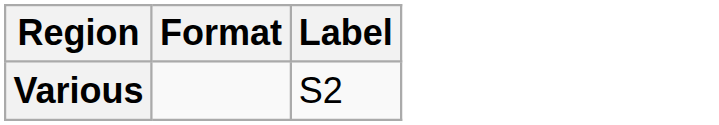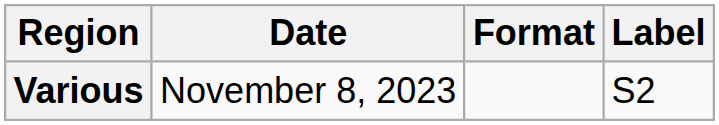+ column: Date | November 8, 2023
